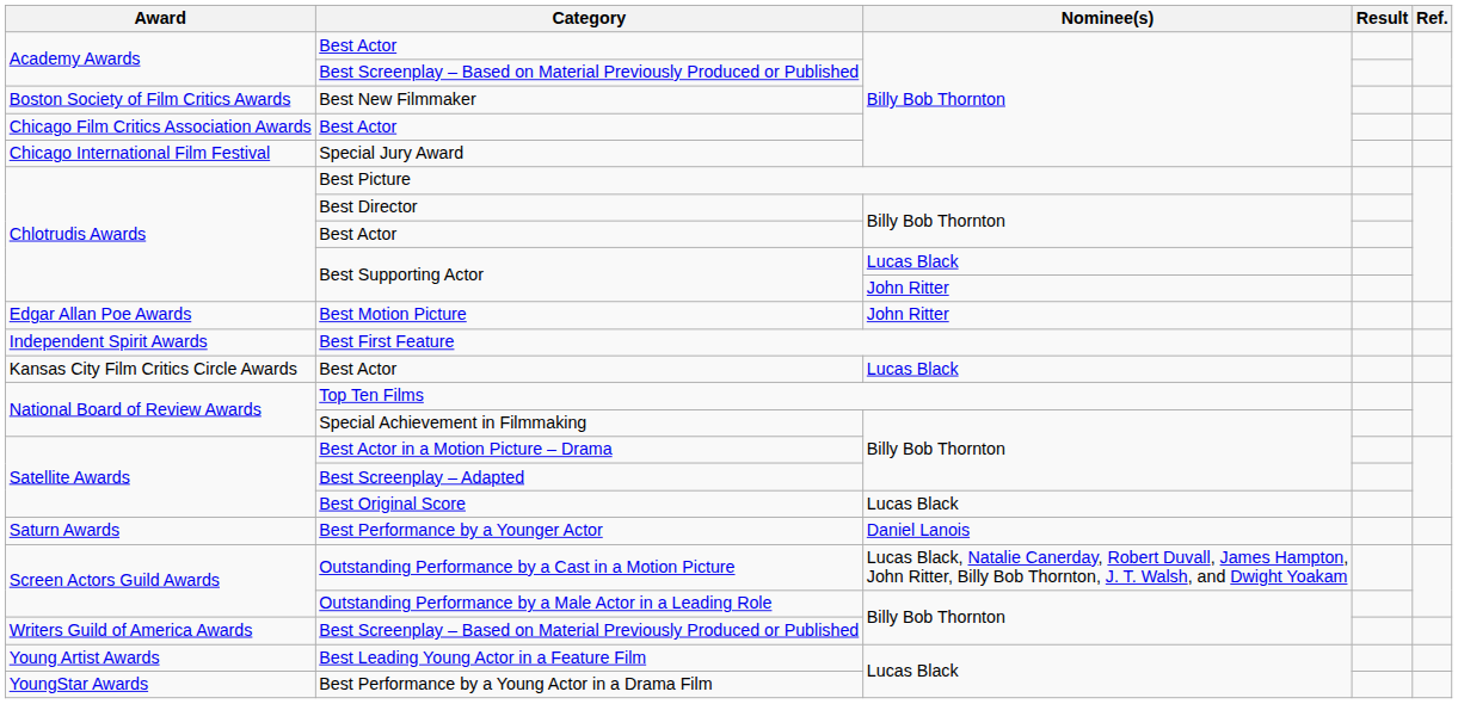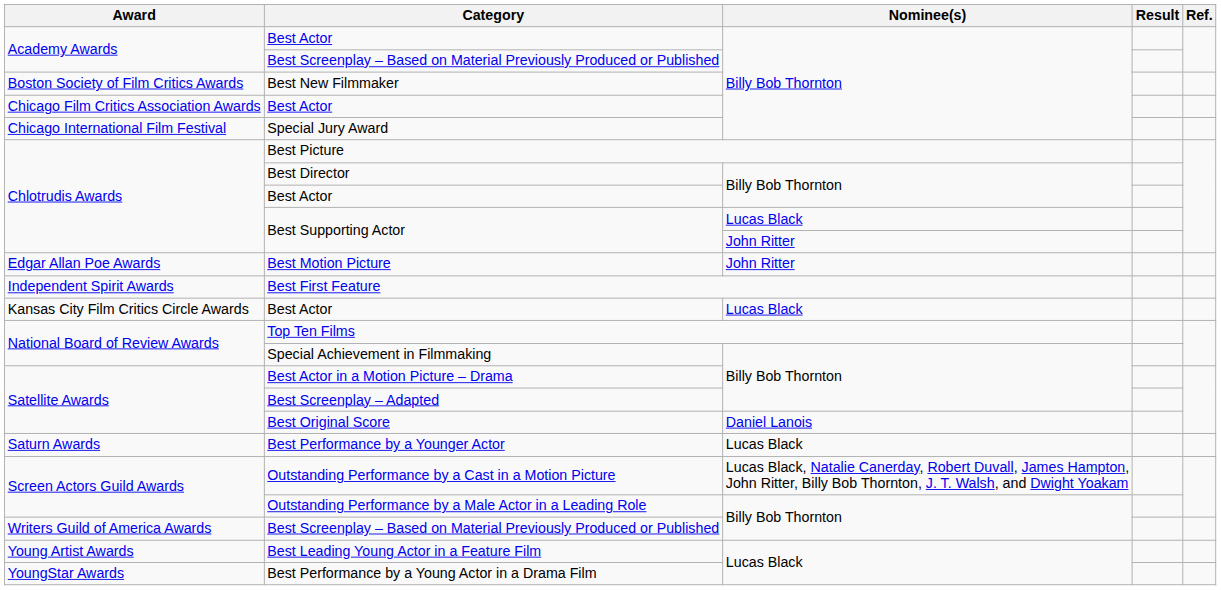Best Original Score | Nominee(s): Lucas Black -> Daniel Lanois
Best Performance by a Younger Actor | Nominee(s): Daniel Lanois -> Lucas Black
